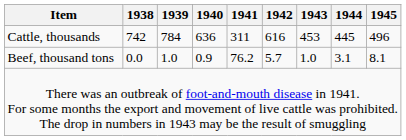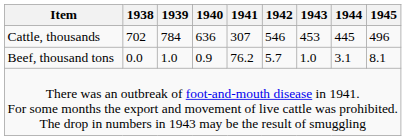Cattle, thousands | 1938: 742 -> 702
Cattle, thousands | 1941: 311 -> 307
Cattle, thousands | 1942: 616 -> 546
